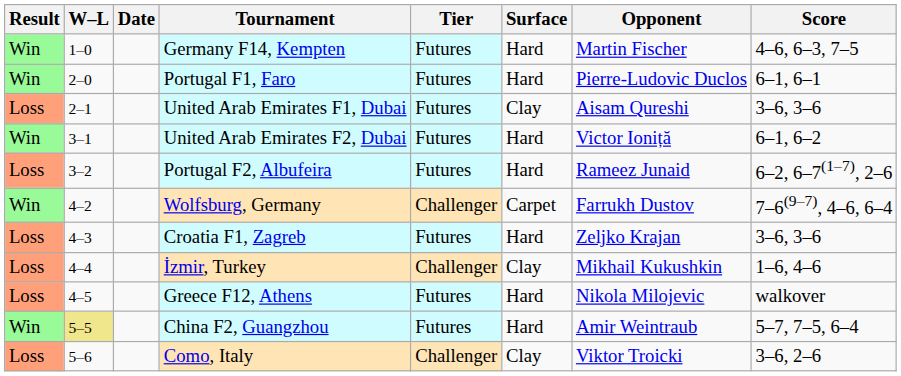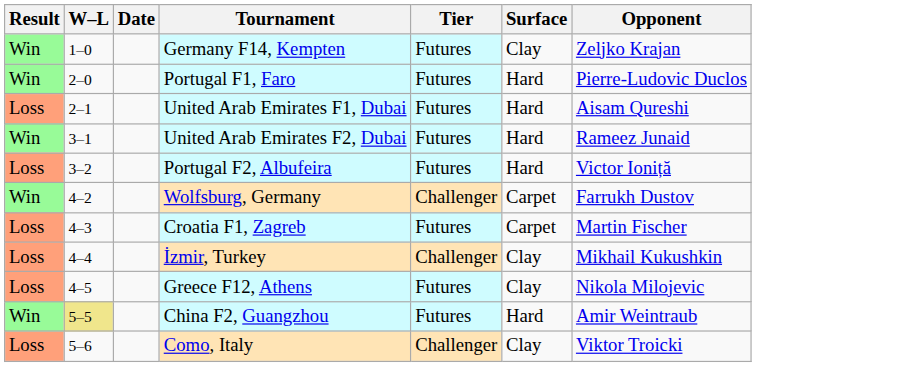- column: Score | 4–6, 6–3, 7–5 | 6–1, 6–1 | 3–6, 3–6 | 6–1, 6–2 | 6–2, 6–7(1–7), 2–6 | 7–6(9–7), 4–6, 6–4 | 3–6, 3–6 | 1–6, 4–6 | walkover | 5–7, 7–5, 6–4 | 3–6, 2–6
Germany F14, Kempten | Surface: Hard -> Clay
Germany F14, Kempten | Opponent: Martin Fischer -> Zeljko Krajan
United Arab Emirates F1, Dubai | Surface: Clay -> Hard
United Arab Emirates F2, Dubai | Opponent: Victor Ioniță -> Rameez Junaid
Portugal F2, Albufeira | Opponent: Rameez Junaid -> Victor Ioniță
Croatia F1, Zagreb | Surface: Hard -> Carpet
Croatia F1, Zagreb | Opponent: Zeljko Krajan -> Martin Fischer
Greece F12, Athens | Surface: Hard -> Clay
